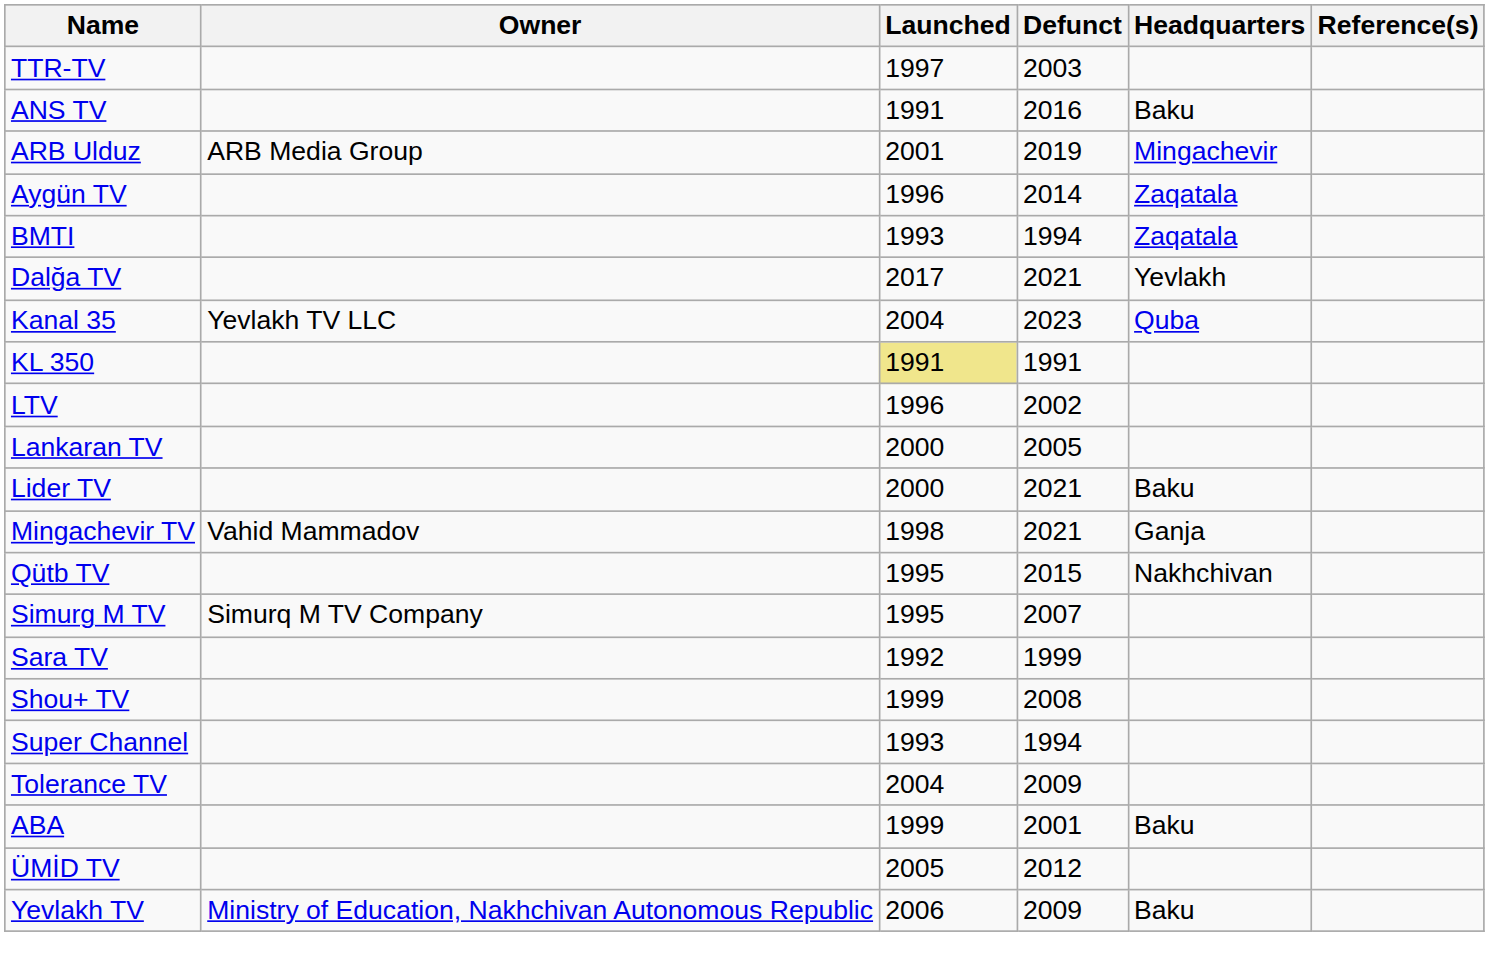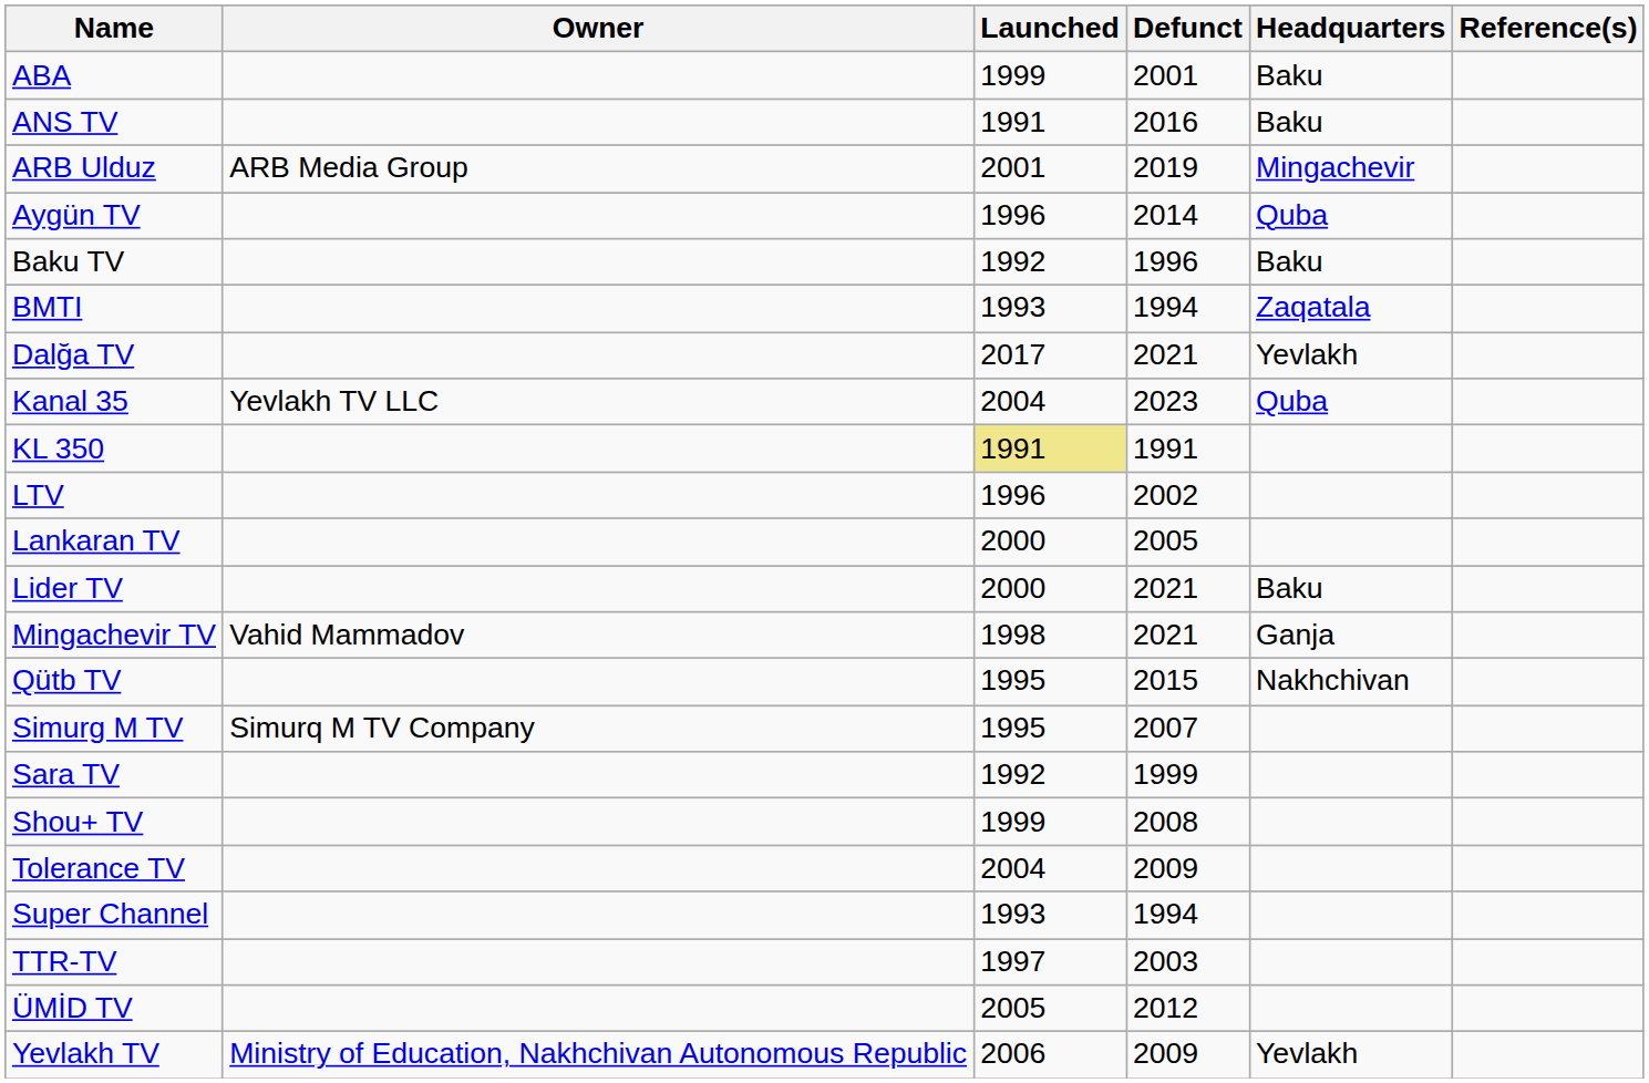rows swapped: ABA <-> TTR-TV
Aygün TV | Headquarters: Zaqatala -> Quba
+ row: Baku TV | 1992 | 1996 | Baku
rows swapped: Super Channel <-> Tolerance TV
Yevlakh TV | Headquarters: Baku -> Yevlakh
